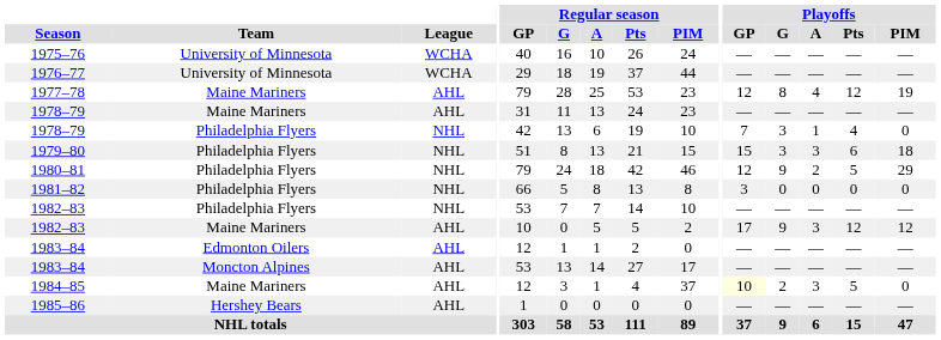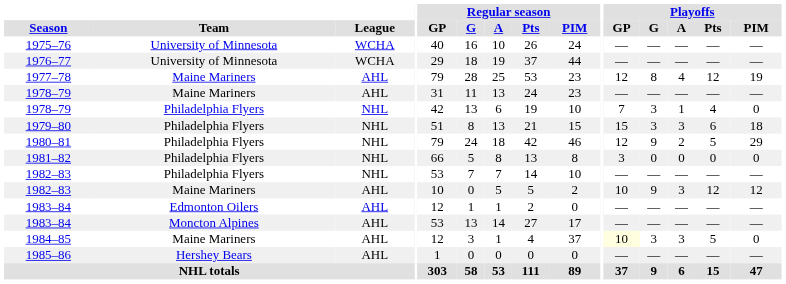1982–83 / Maine Mariners | Playoffs / GP: 17 -> 10
1984–85 | Playoffs / G: 2 -> 3
